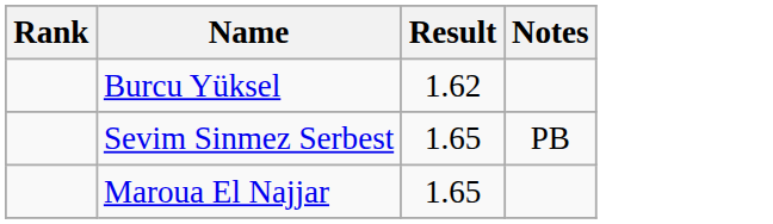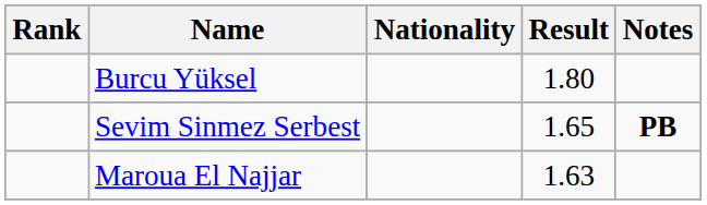+ column: Nationality
Burcu Yüksel | Result: 1.62 -> 1.80
Sevim Sinmez Serbest | Notes: normal -> bold
Maroua El Najjar | Result: 1.65 -> 1.63
